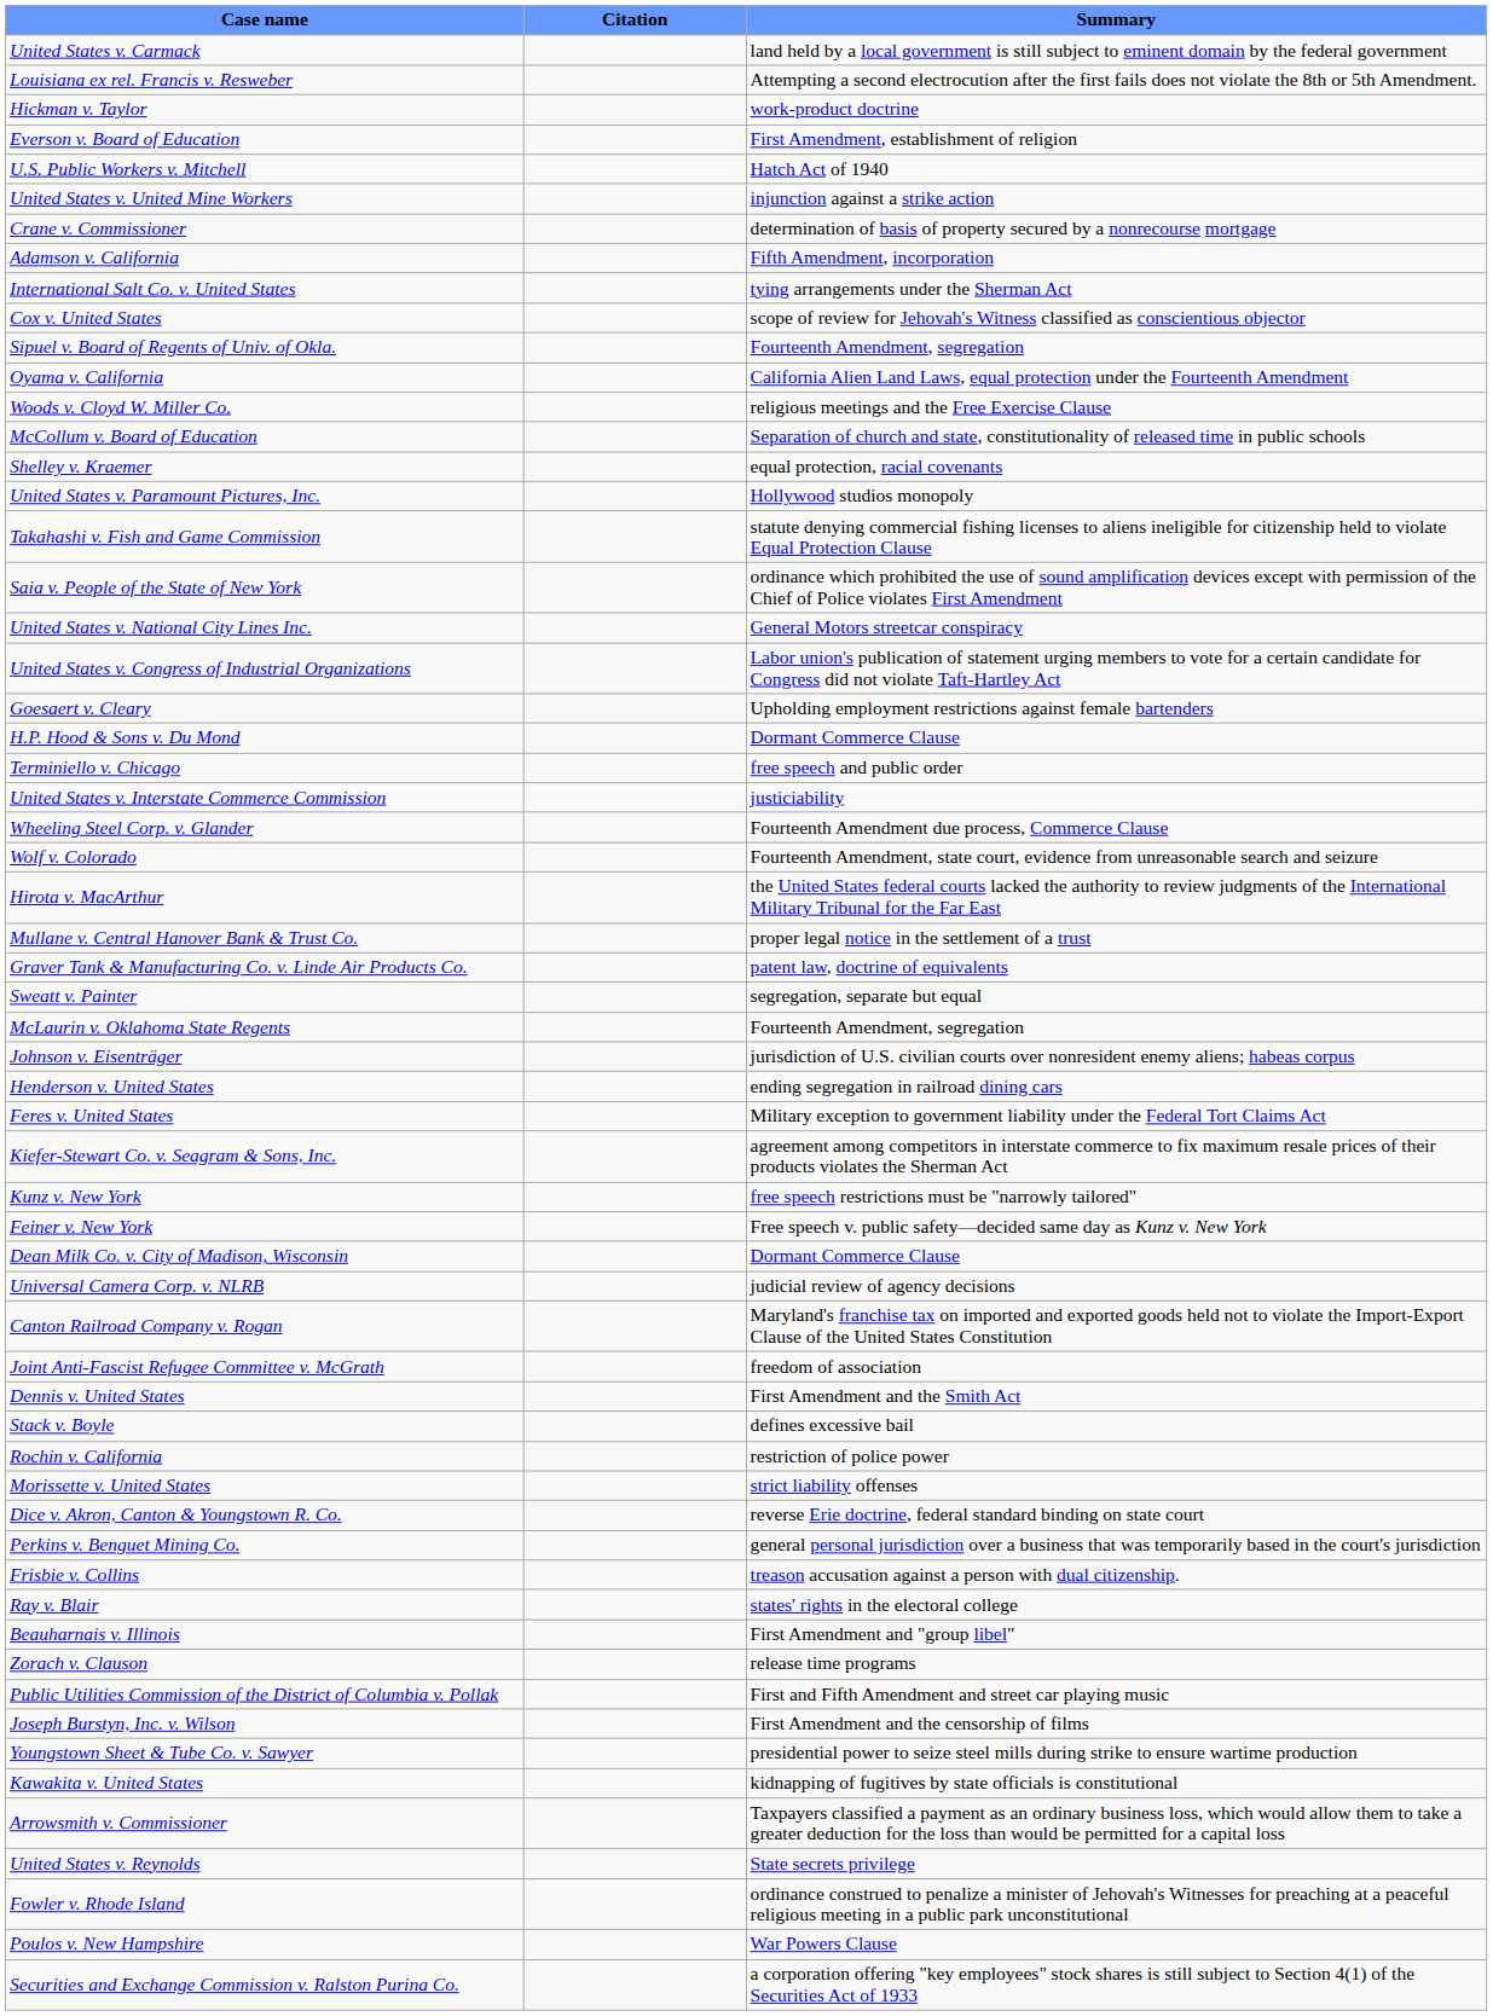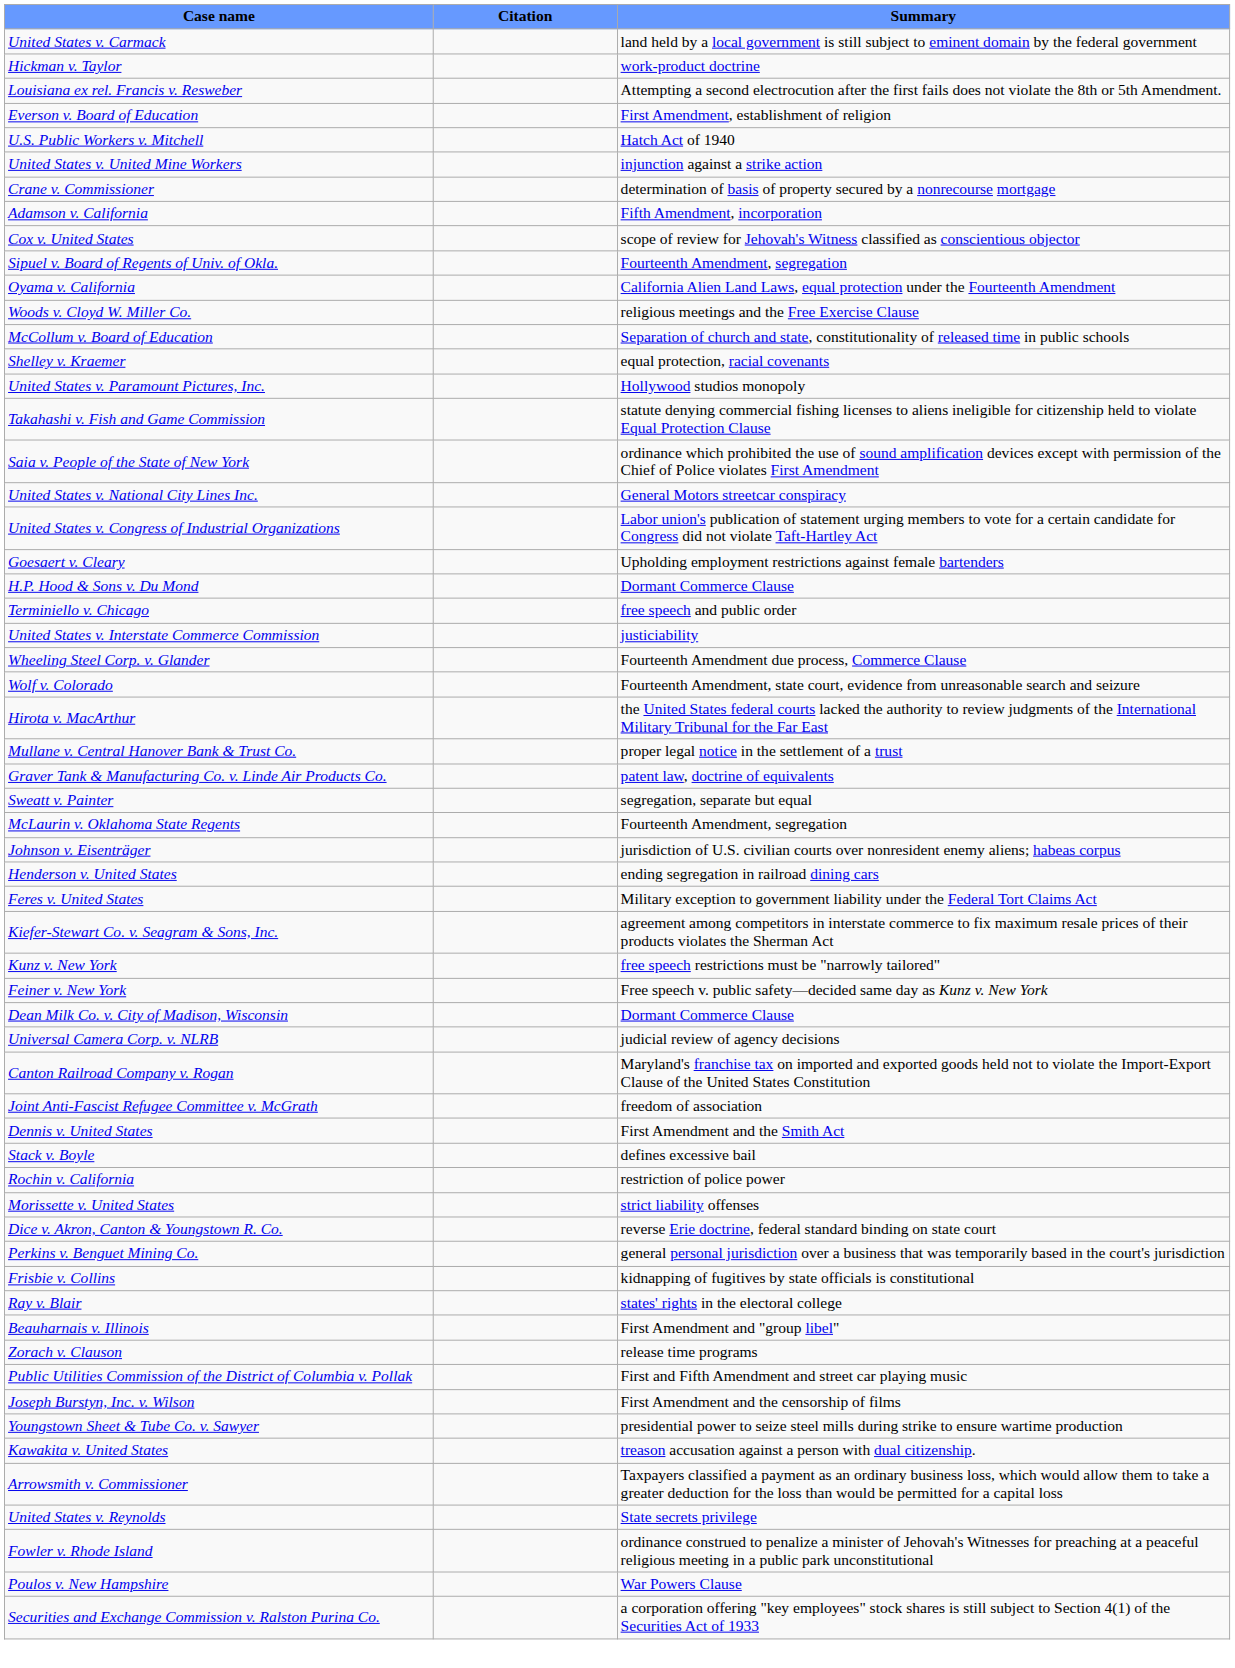rows swapped: Louisiana ex rel. Francis v. Resweber <-> Hickman v. Taylor
- row: International Salt Co. v. United States | tying arrangements under the Sherman Act
Frisbie v. Collins | Summary: treason accusation against a person with dual citizenship. -> kidnapping of fugitives by state officials is constitutional
Kawakita v. United States | Summary: kidnapping of fugitives by state officials is constitutional -> treason accusation against a person with dual citizenship.
